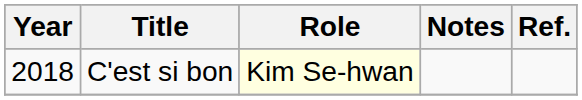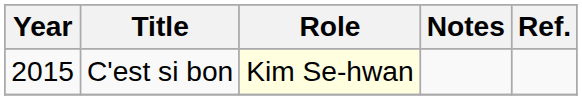C'est si bon | Year: 2018 -> 2015
